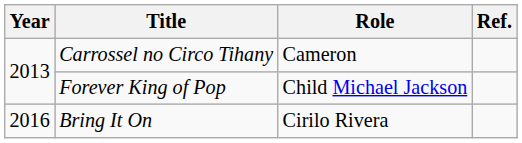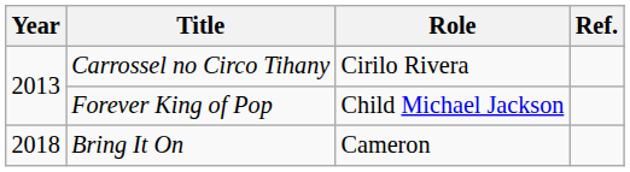Carrossel no Circo Tihany | Role: Cameron -> Cirilo Rivera
Bring It On | Year: 2016 -> 2018
Bring It On | Role: Cirilo Rivera -> Cameron
